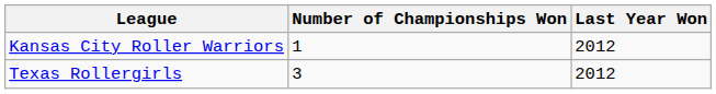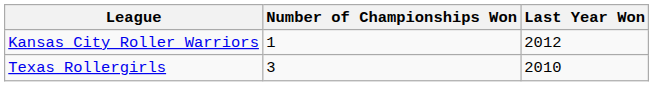Texas Rollergirls | Last Year Won: 2012 -> 2010
